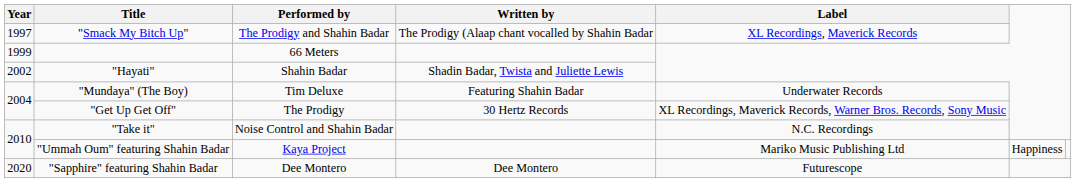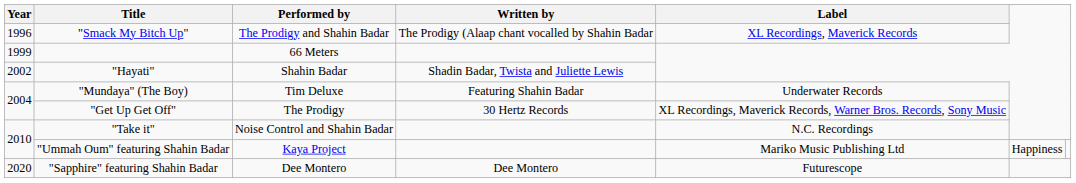"Smack My Bitch Up" | Year: 1997 -> 1996
